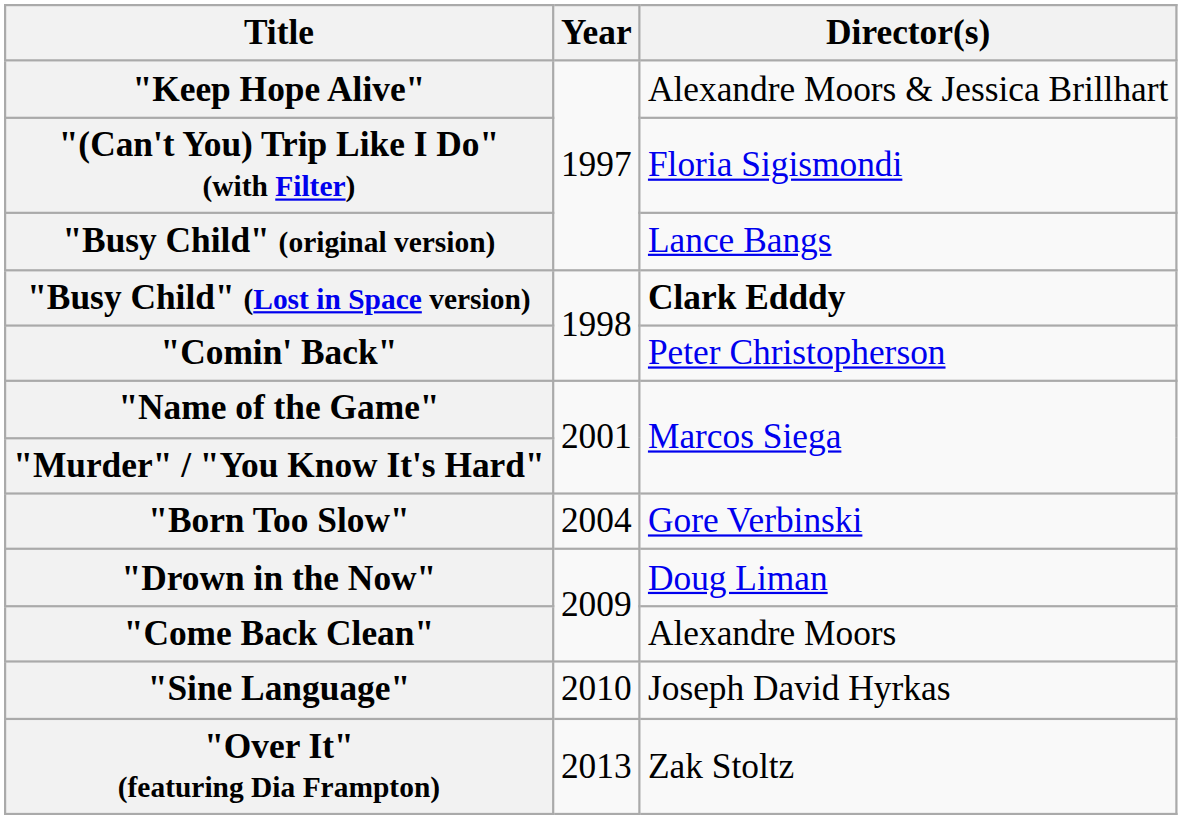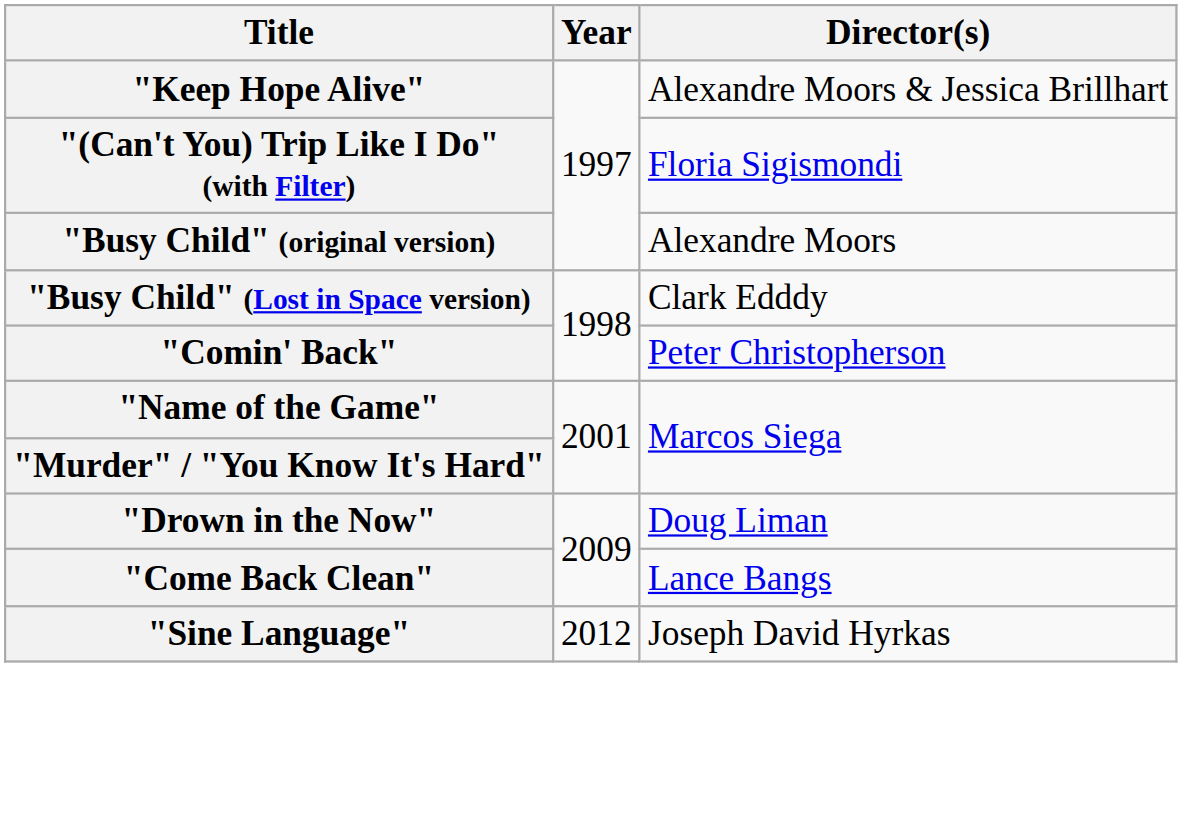"Busy Child" (original version) | Director(s): Lance Bangs -> Alexandre Moors
"Busy Child" (Lost in Space version) | Director(s): bold -> normal
- row: "Born Too Slow" | 2004 | Gore Verbinski
"Come Back Clean" | Director(s): Alexandre Moors -> Lance Bangs
"Sine Language" | Year: 2010 -> 2012
- row: "Over It" (featuring Dia Frampton) | 2013 | Zak Stoltz
